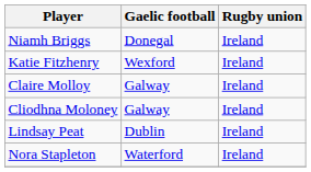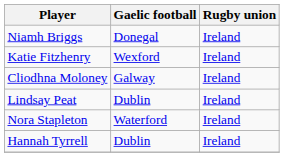- row: Claire Molloy | Galway | Ireland
+ row: Hannah Tyrrell | Dublin | Ireland
